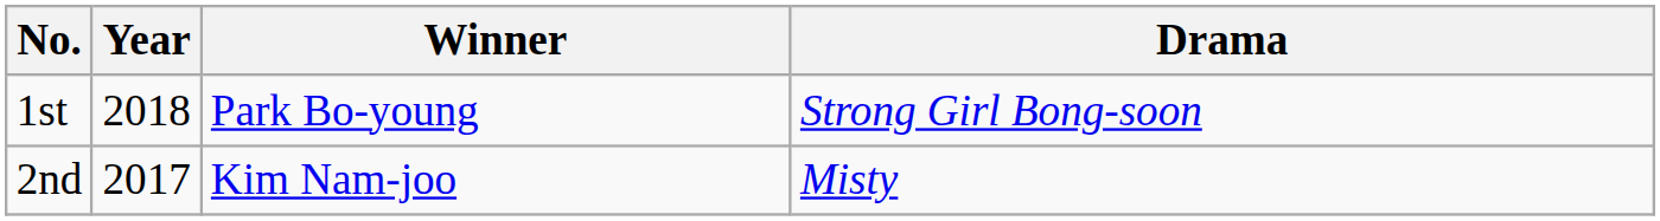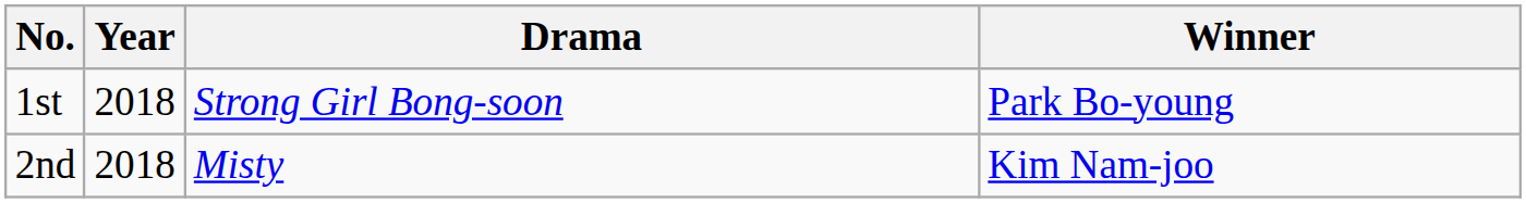columns swapped: Winner <-> Drama
2nd | Year: 2017 -> 2018
